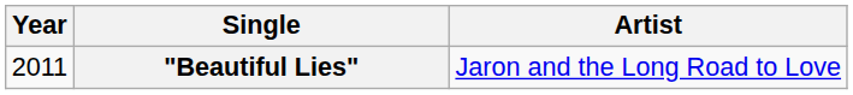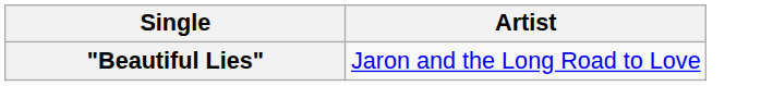- column: Year | 2011
